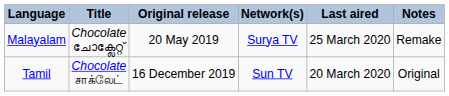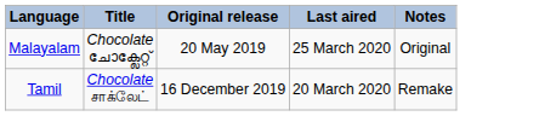- column: Network(s) | Surya TV | Sun TV
Malayalam | Notes: Remake -> Original
Tamil | Notes: Original -> Remake
